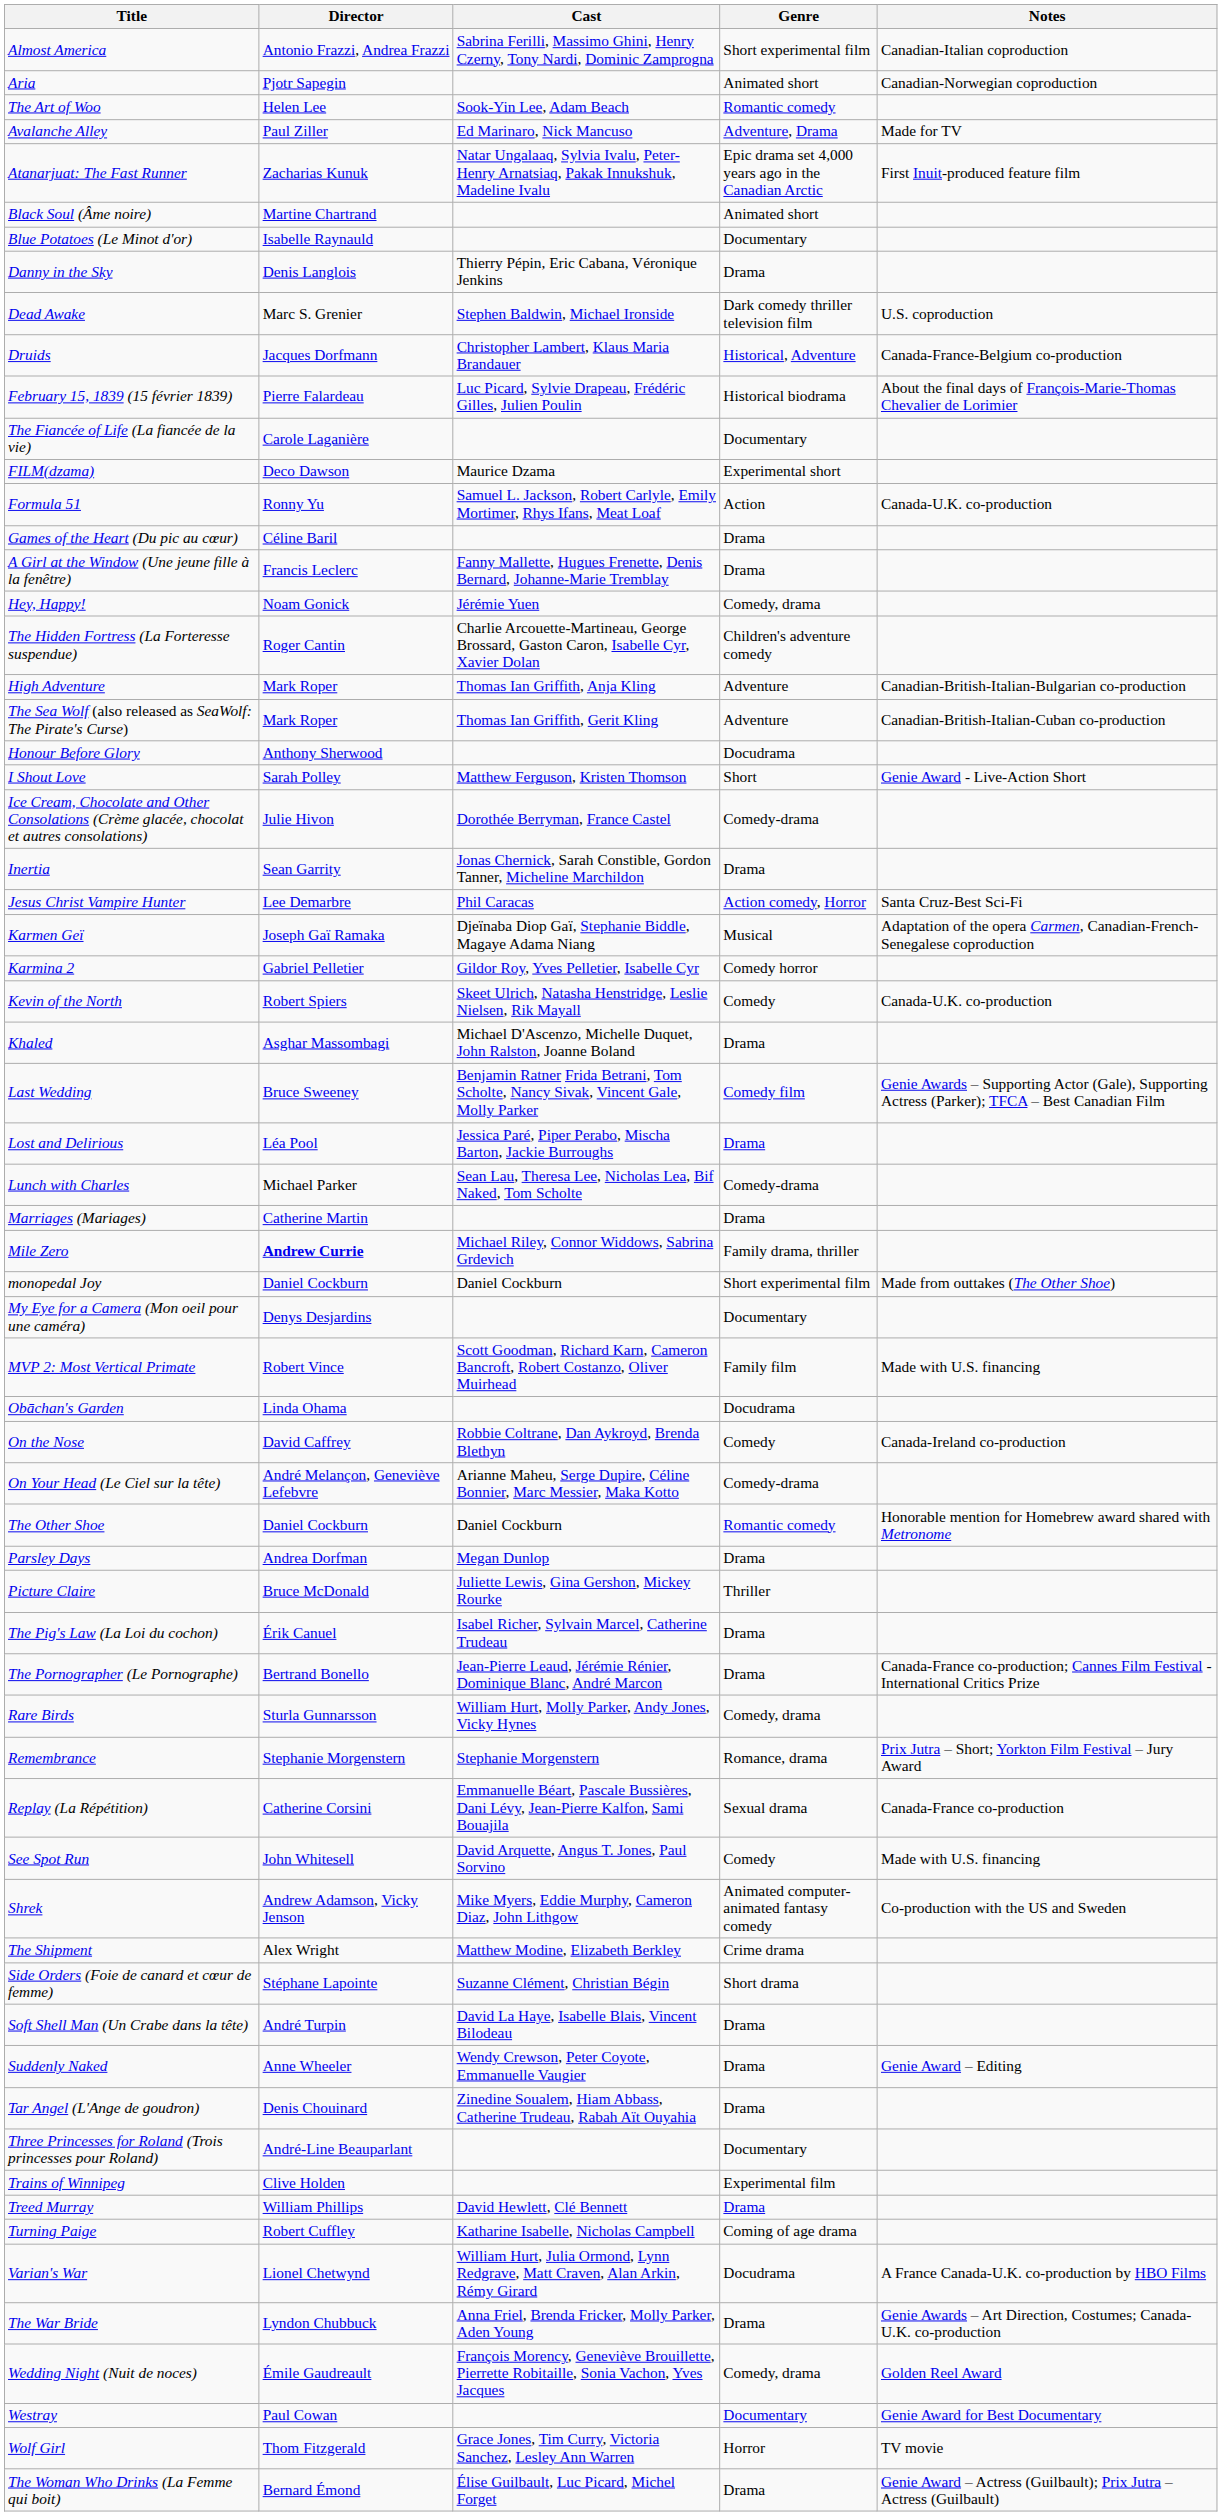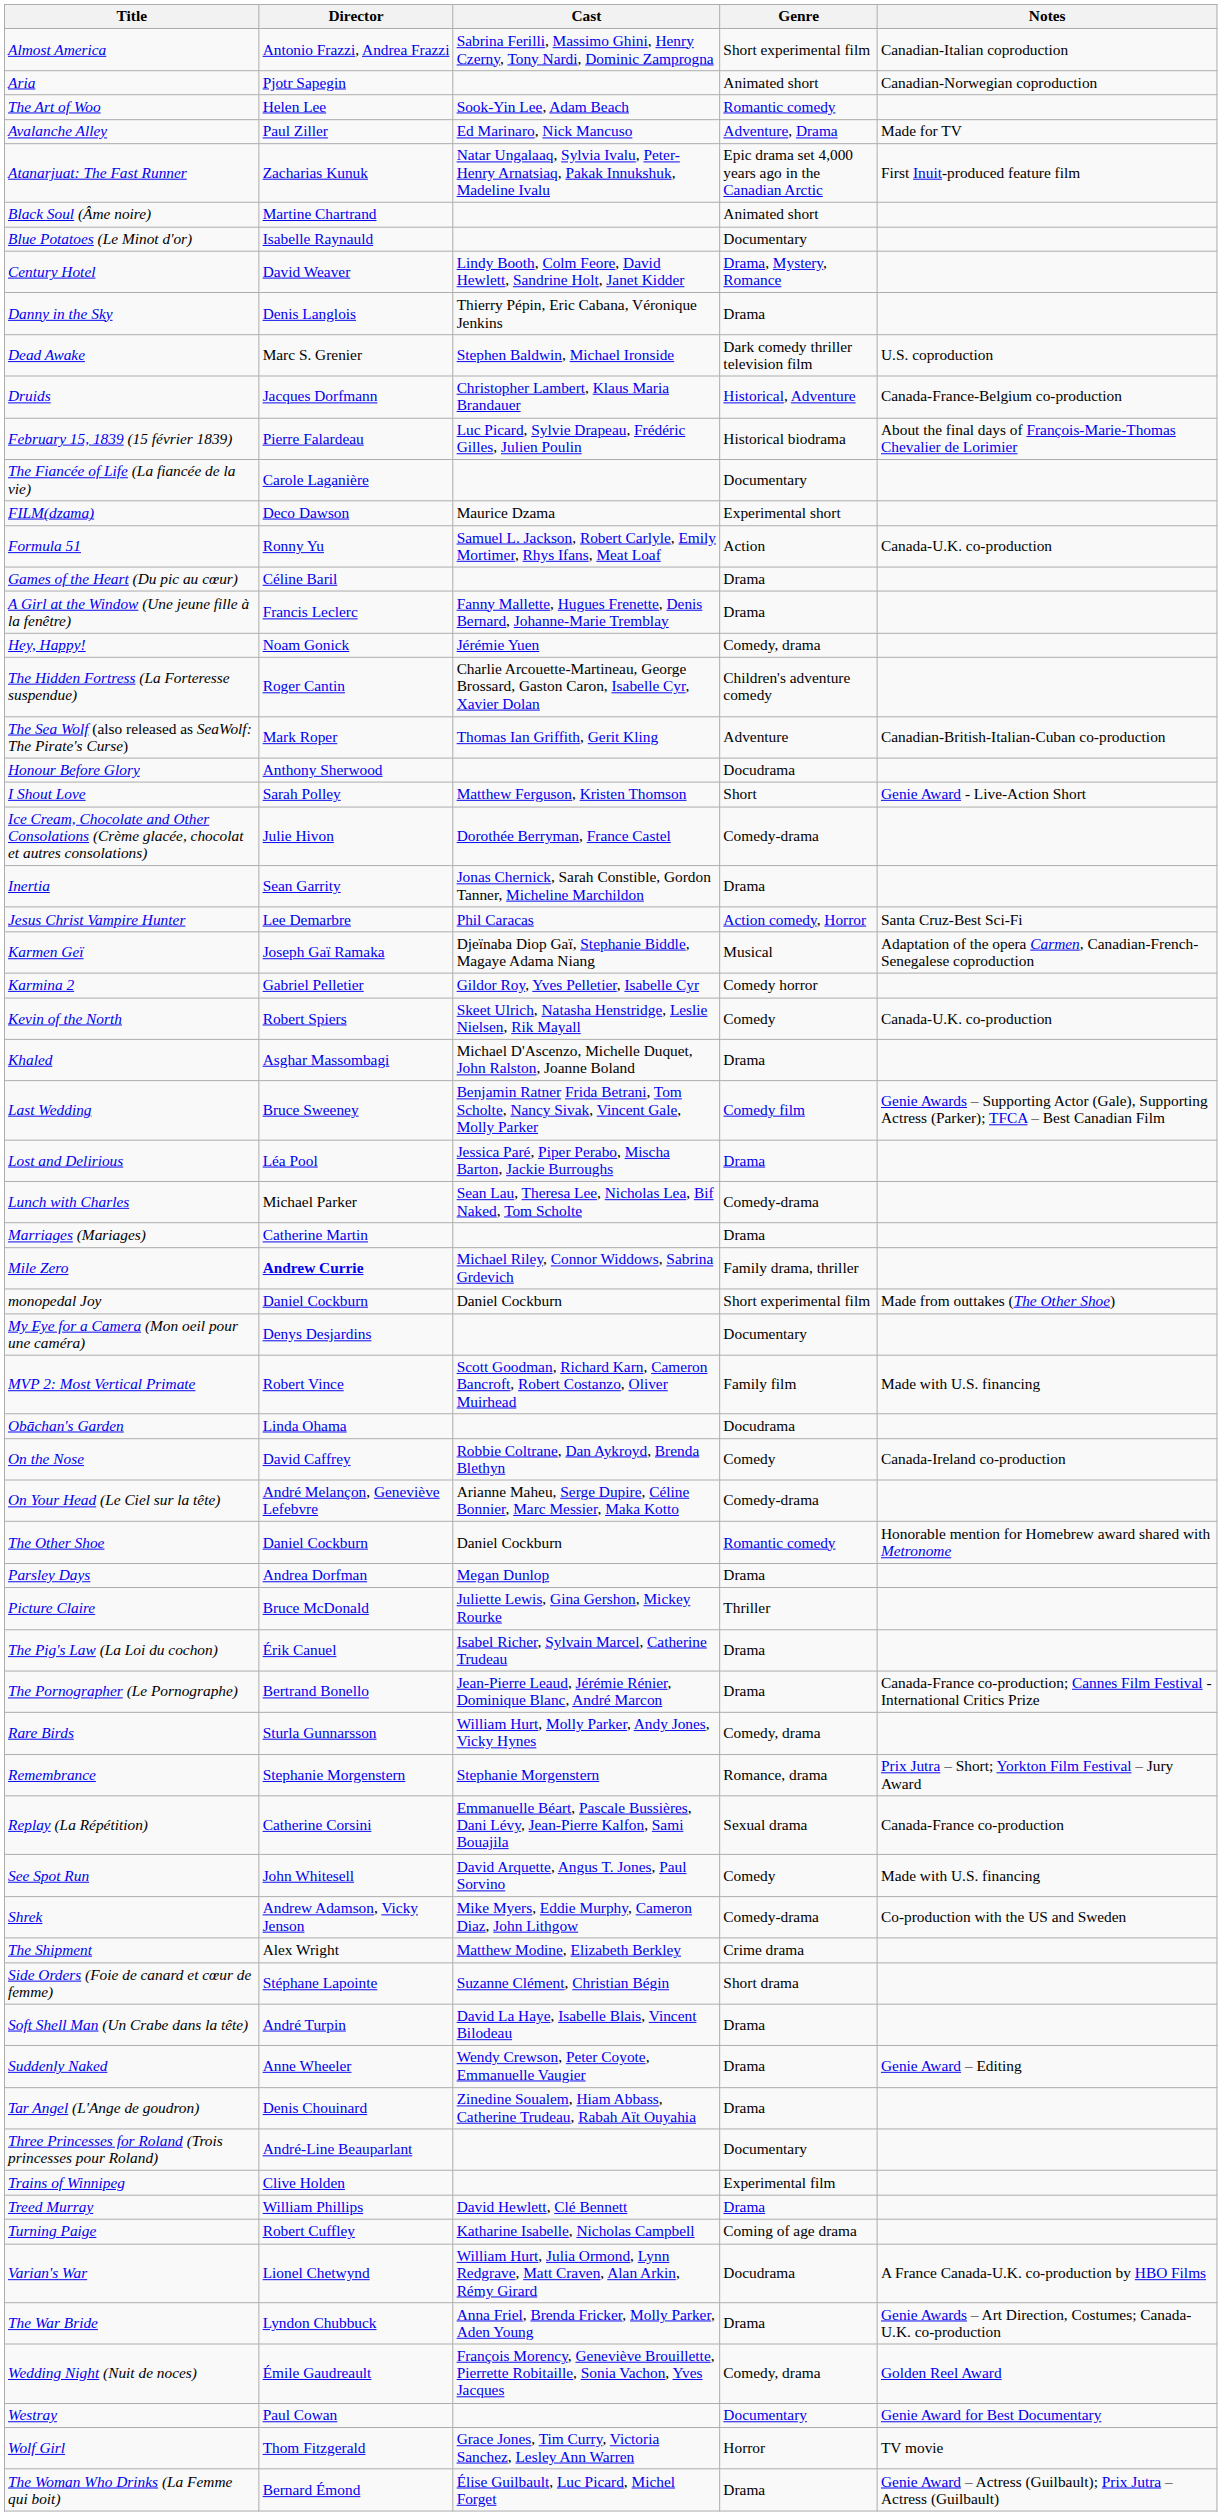+ row: Century Hotel | David Weaver | Lindy Booth, Colm Feore, David Hewlett, Sandrine Holt, Janet Kidder | Drama, Mystery, Romance
- row: High Adventure | Mark Roper | Thomas Ian Griffith, Anja Kling | Adventure | Canadian-British-Italian-Bulgarian co-production
Shrek | Genre: Animated computer-animated fantasy comedy -> Comedy-drama
